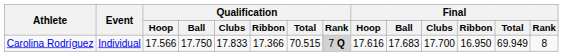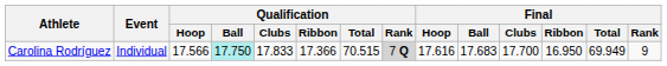Carolina Rodríguez | Qualification / Ball: no background -> paleturquoise background
Carolina Rodríguez | Final / Rank: 8 -> 9
